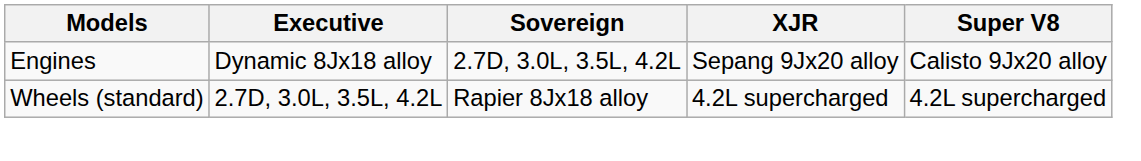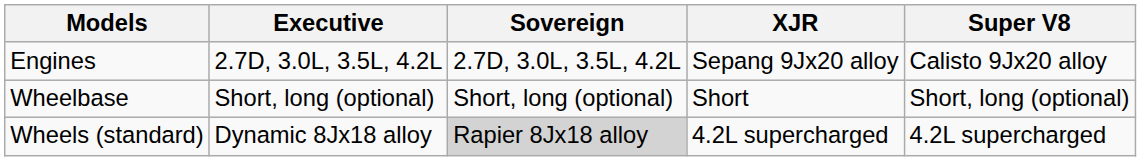Engines | Executive: Dynamic 8Jx18 alloy -> 2.7D, 3.0L, 3.5L, 4.2L
+ row: Wheelbase | Short, long (optional) | Short, long (optional) | Short | Short, long (optional)
Wheels (standard) | Executive: 2.7D, 3.0L, 3.5L, 4.2L -> Dynamic 8Jx18 alloy
Wheels (standard) | Sovereign: no background -> lightgrey background
